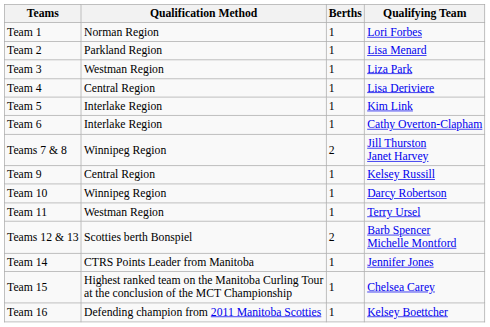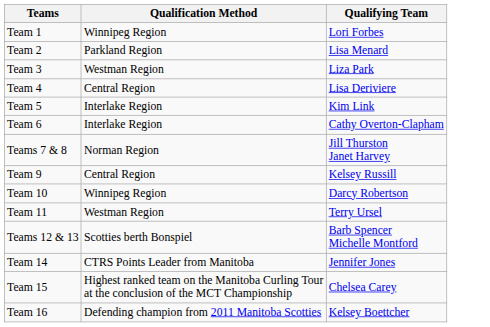- column: Berths | 1 | 1 | 1 | 1 | 1 | 1 | 2 | 1 | 1 | 1 | 2 | 1 | 1 | 1
Team 1 | Qualification Method: Norman Region -> Winnipeg Region
Teams 7 & 8 | Qualification Method: Winnipeg Region -> Norman Region
